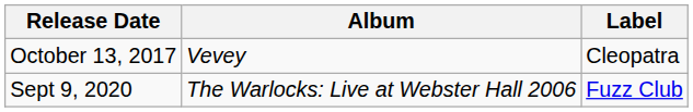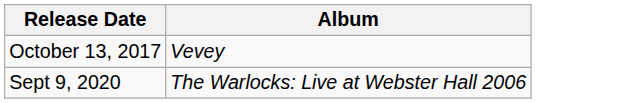- column: Label | Cleopatra | Fuzz Club
